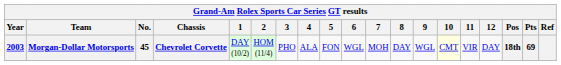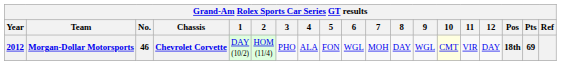Morgan-Dollar Motorsports | Year: 2003 -> 2012
Morgan-Dollar Motorsports | No.: 45 -> 46
